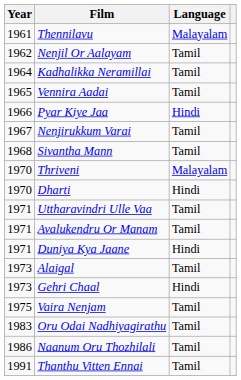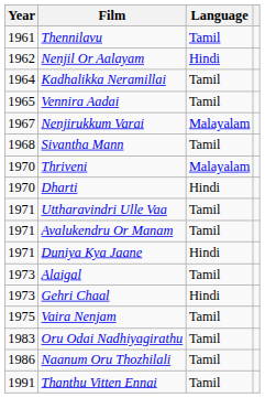Thennilavu | Language: Malayalam -> Tamil
Nenjil Or Aalayam | Language: Tamil -> Hindi
- row: 1966 | Pyar Kiye Jaa | Hindi
Nenjirukkum Varai | Language: Tamil -> Malayalam
